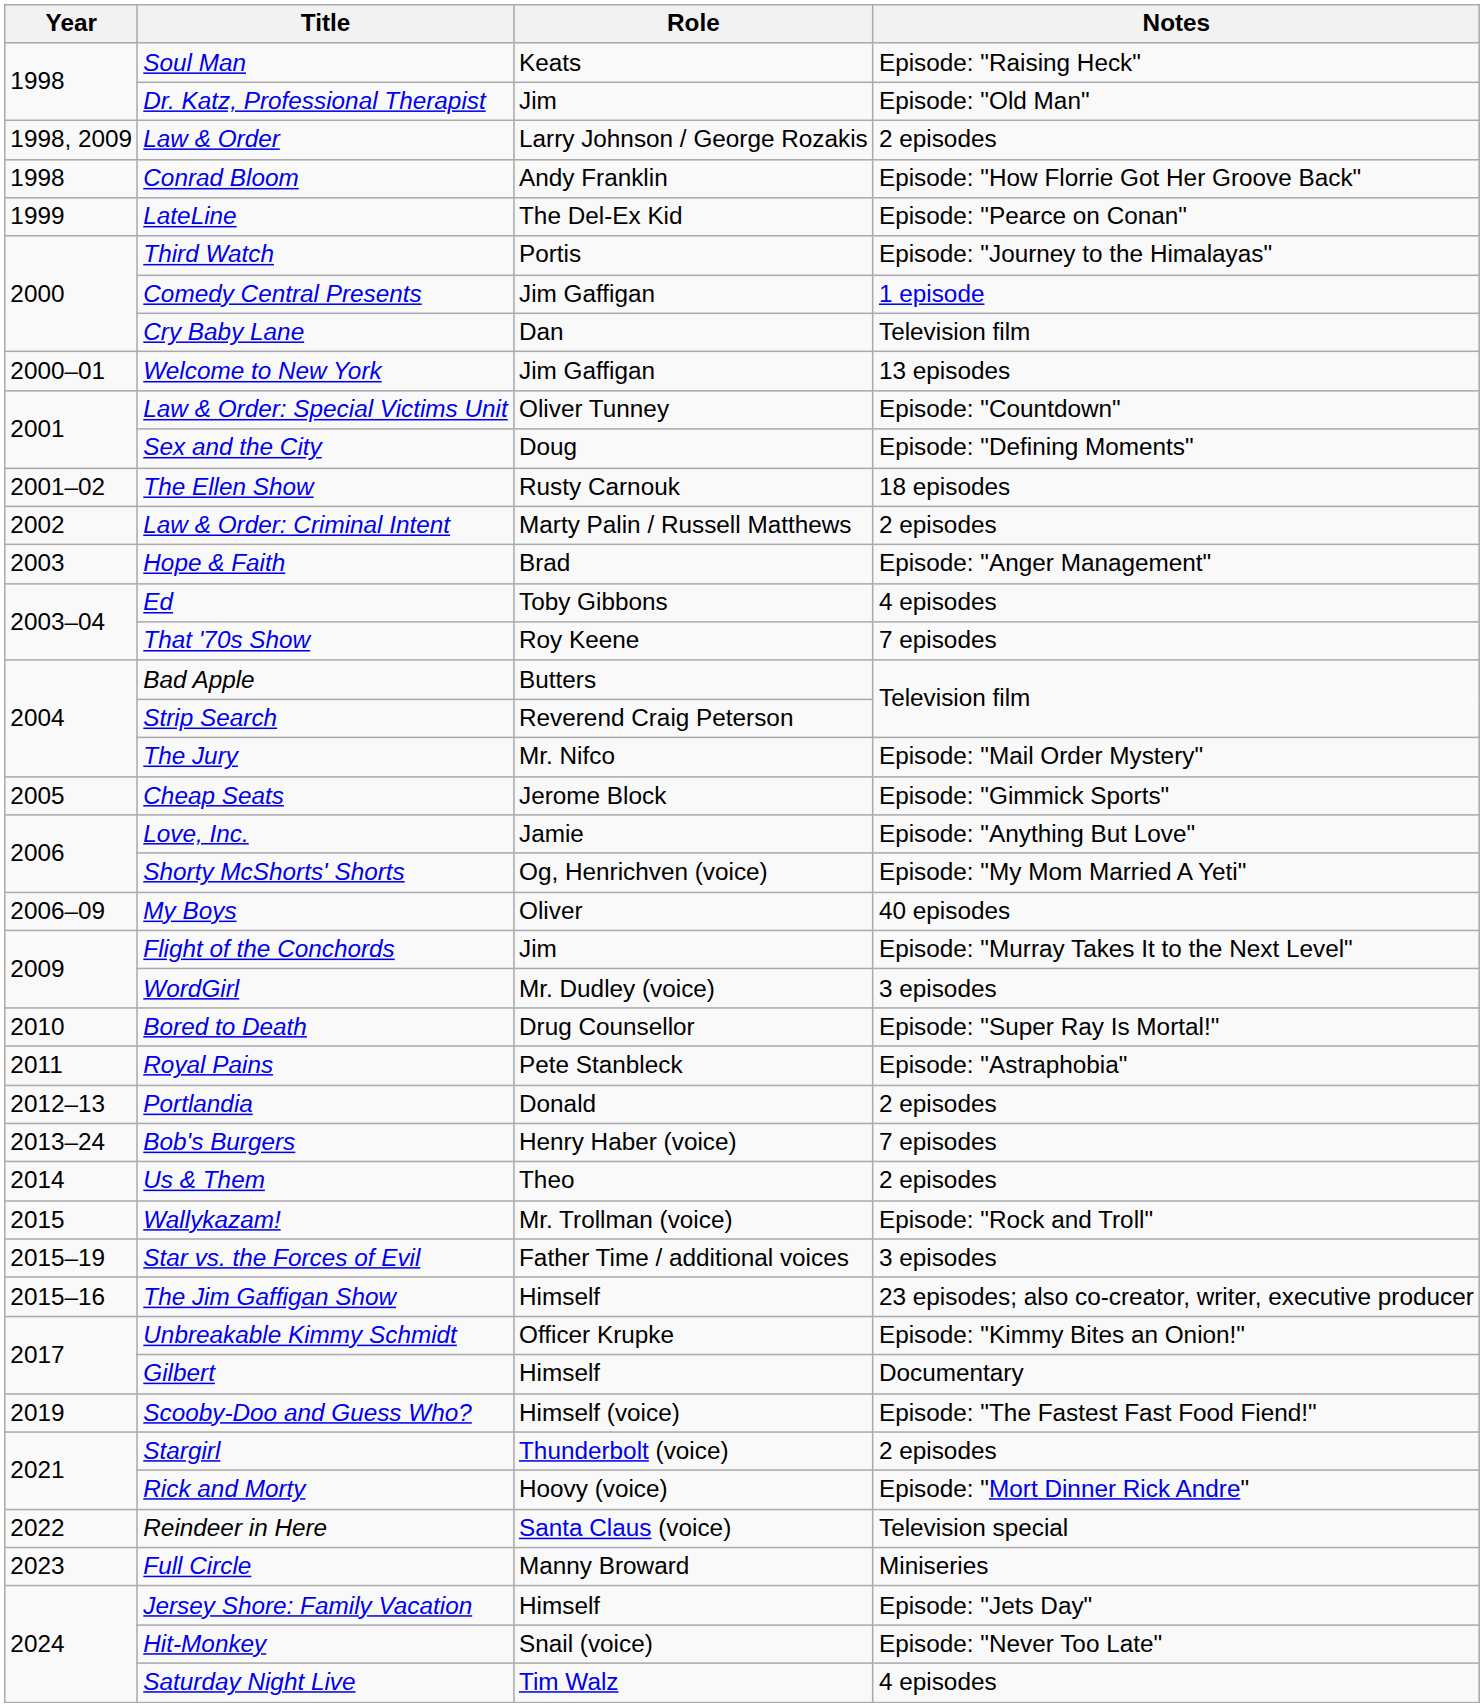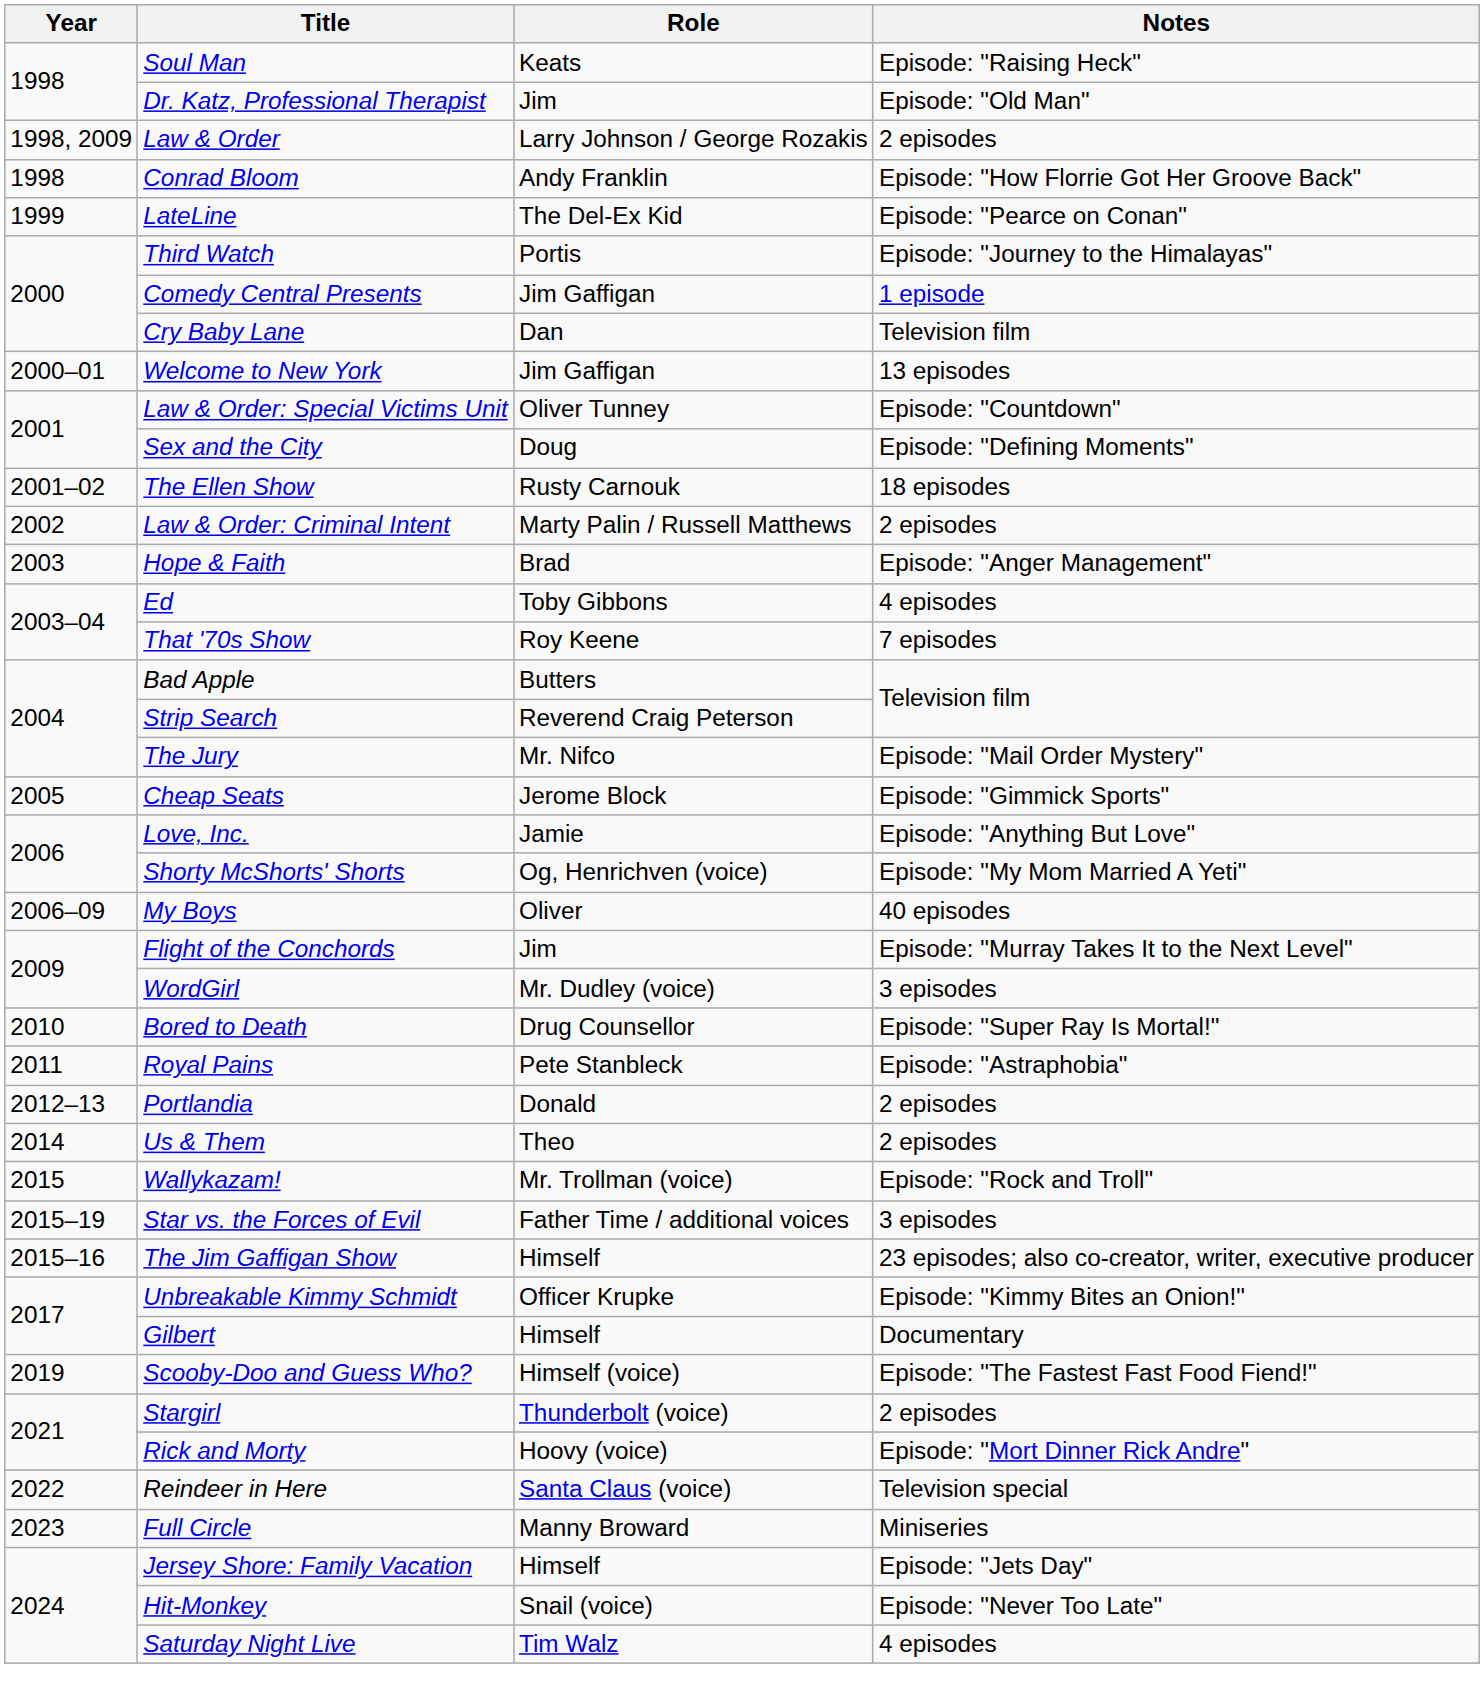- row: 2013–24 | Bob's Burgers | Henry Haber (voice) | 7 episodes
